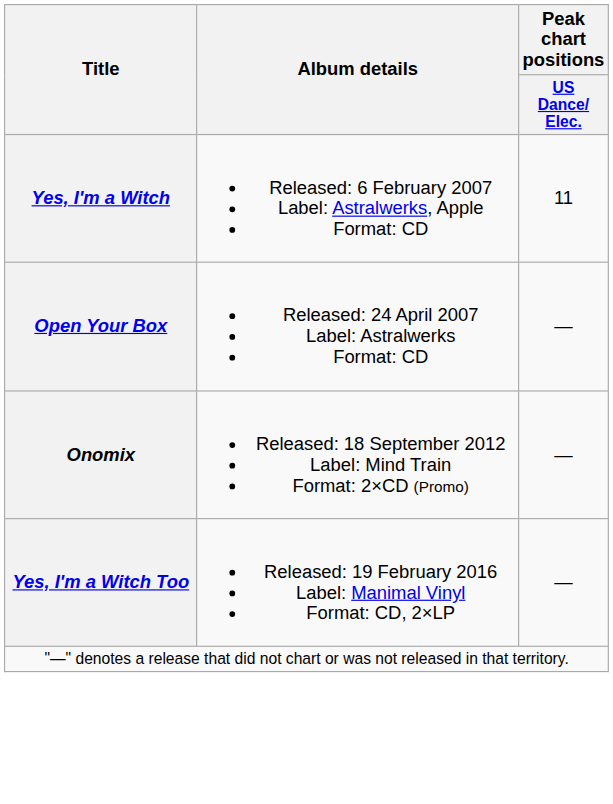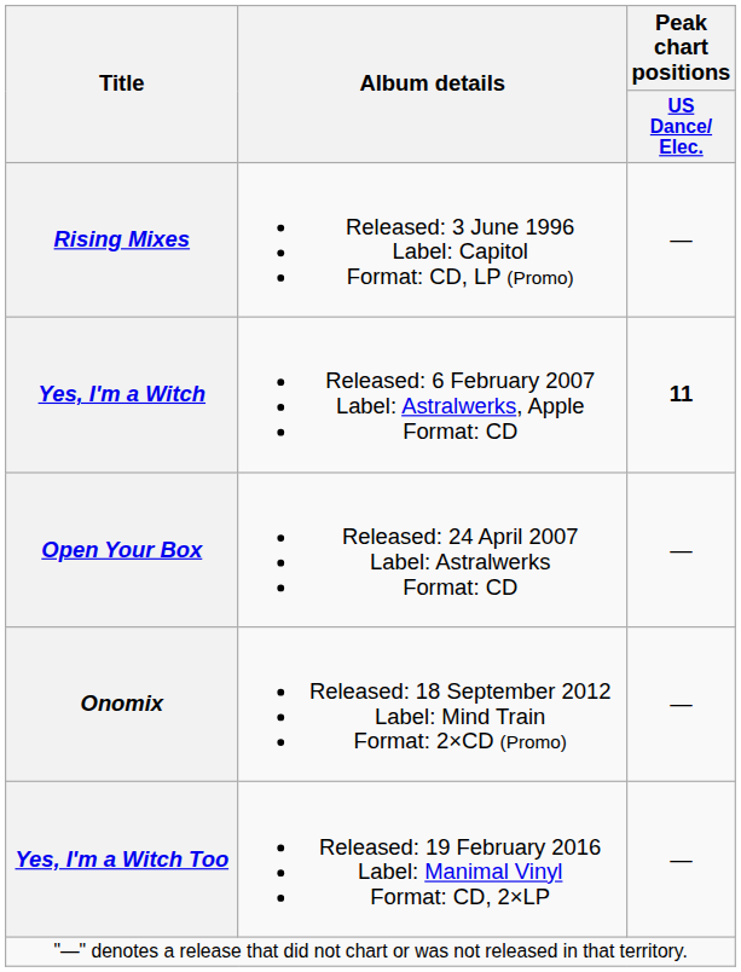+ row: Rising Mixes | Released: 3 June 1996 Label: Capitol Format: CD, LP (Promo) | —
Yes, I'm a Witch | Peak chart positions / US Dance/ Elec.: normal -> bold
